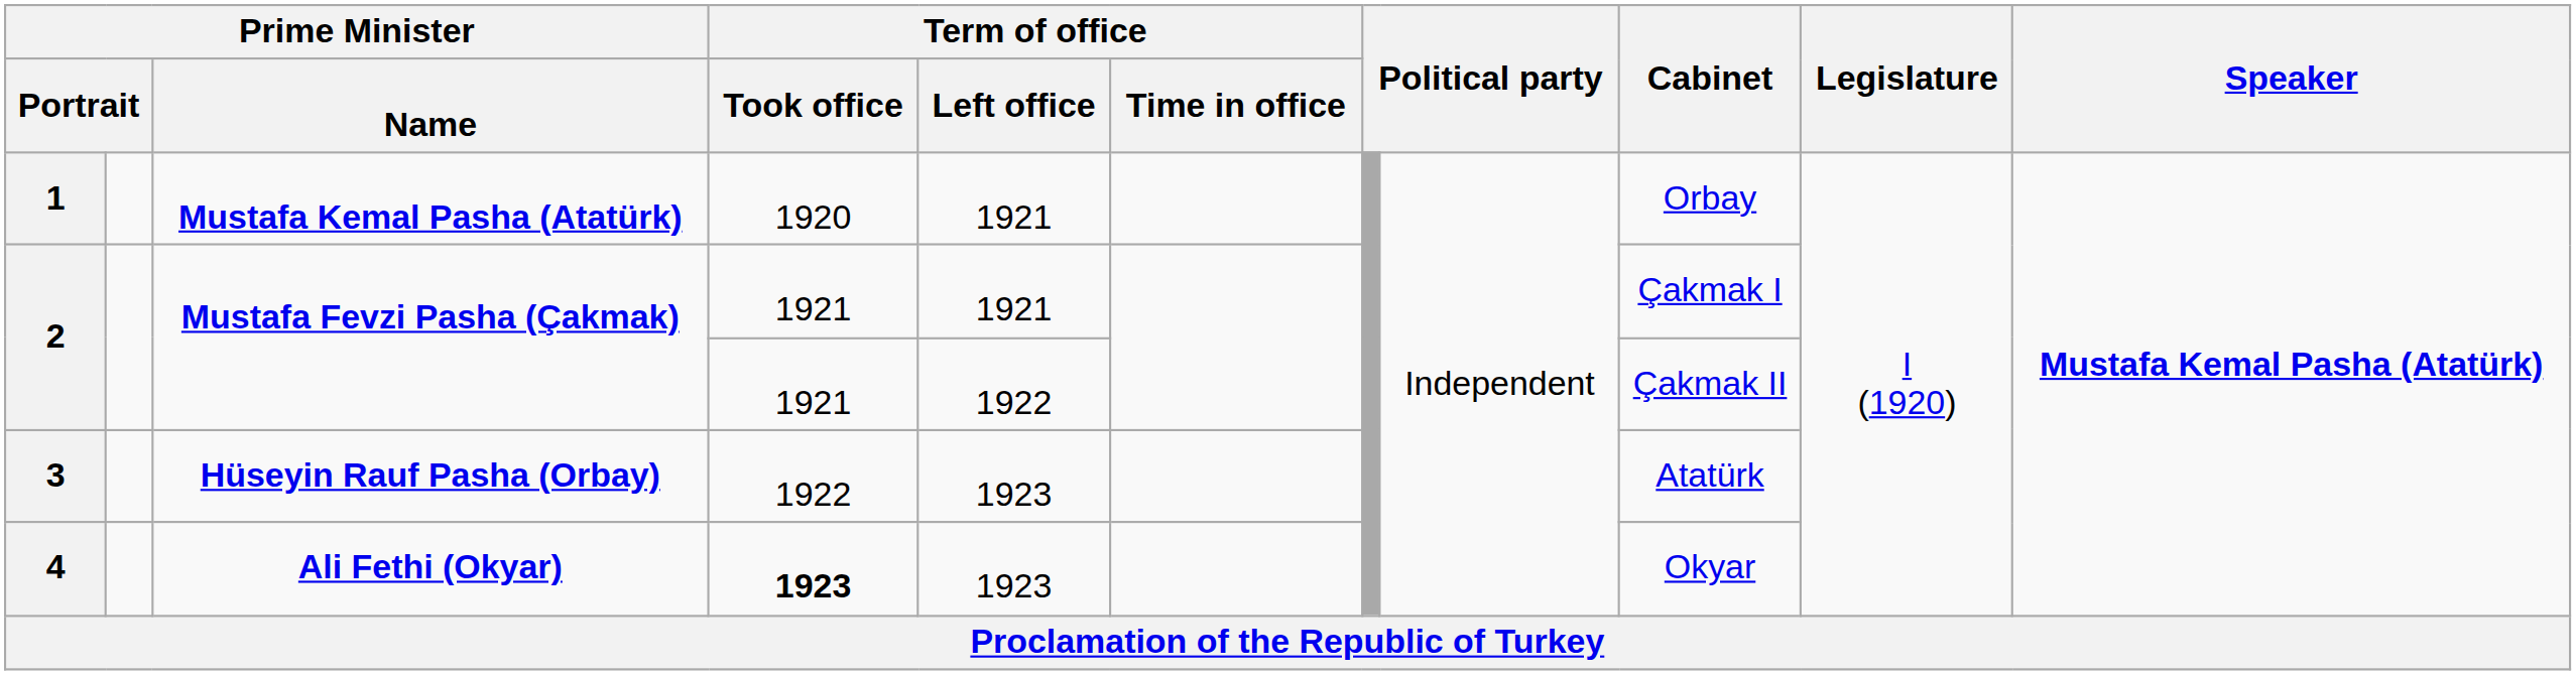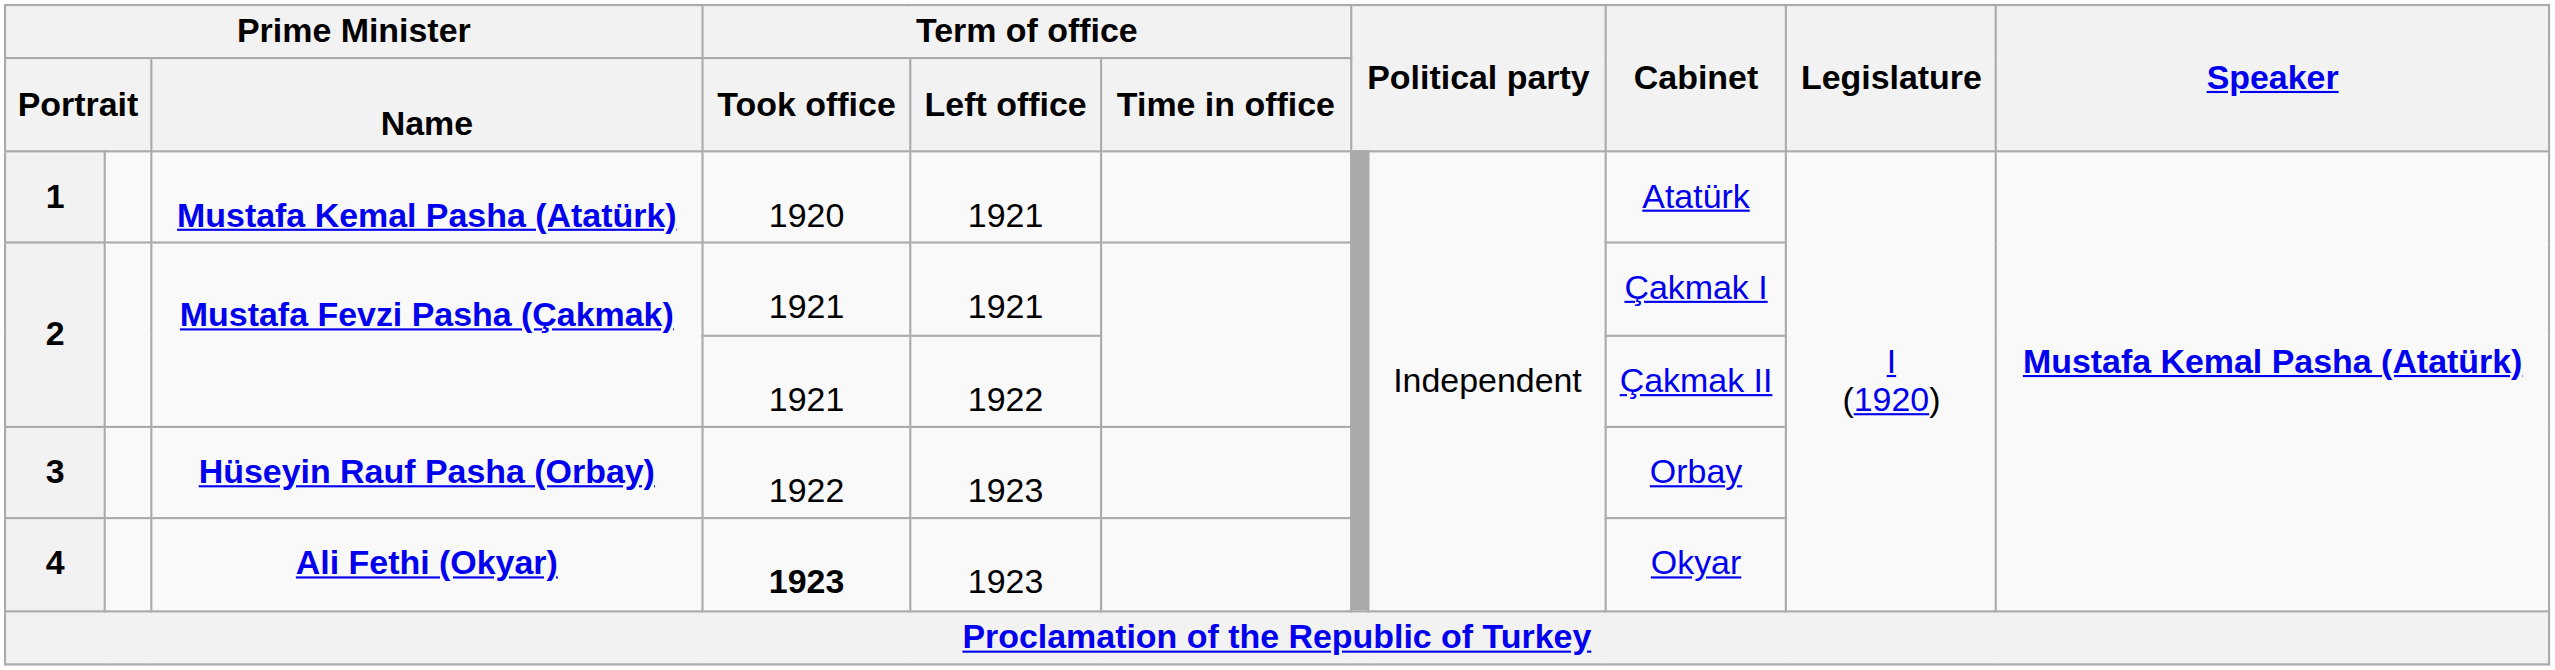1 | Cabinet: Orbay -> Atatürk
3 | Cabinet: Atatürk -> Orbay
